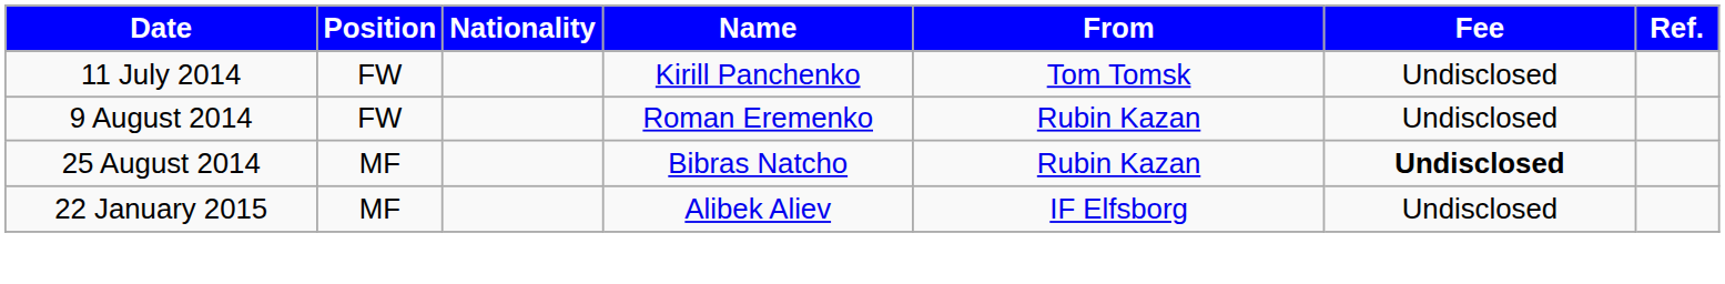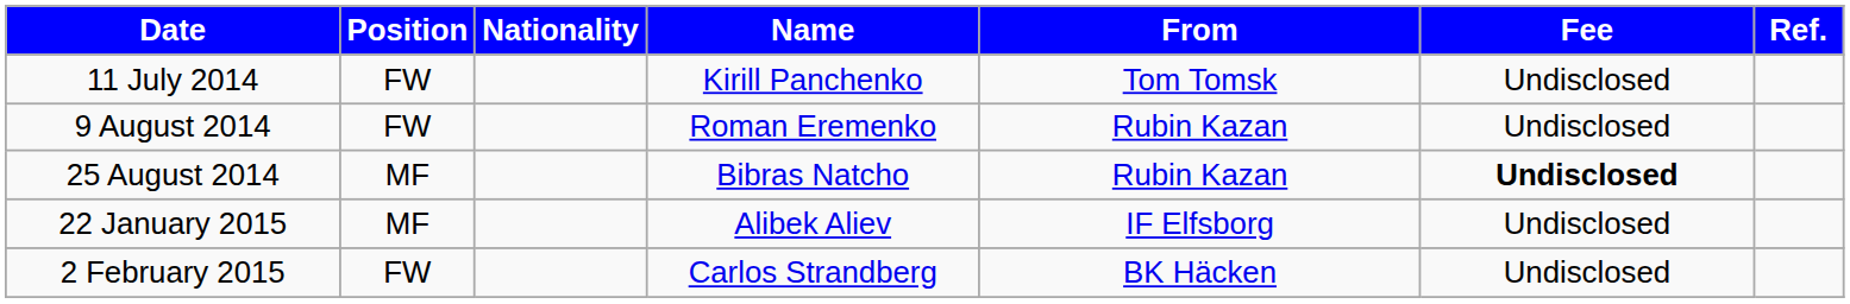+ row: 2 February 2015 | FW | Carlos Strandberg | BK Häcken | Undisclosed
